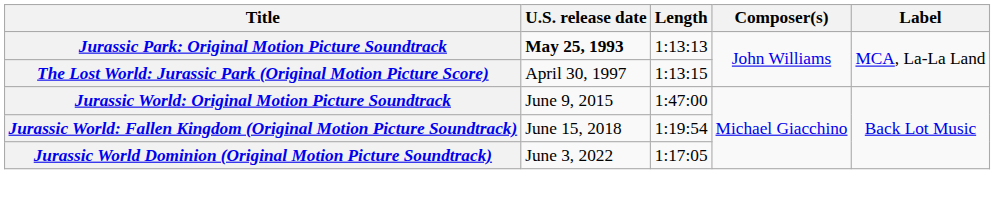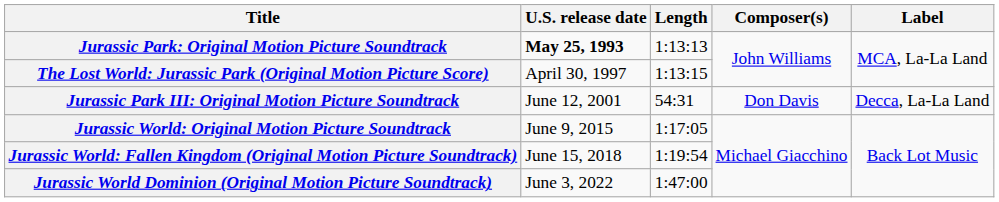+ row: Jurassic Park III: Original Motion Picture Soundtrack | June 12, 2001 | 54:31 | Don Davis | Decca, La-La Land
Jurassic World: Original Motion Picture Soundtrack | Length: 1:47:00 -> 1:17:05
Jurassic World Dominion (Original Motion Picture Soundtrack) | Length: 1:17:05 -> 1:47:00
